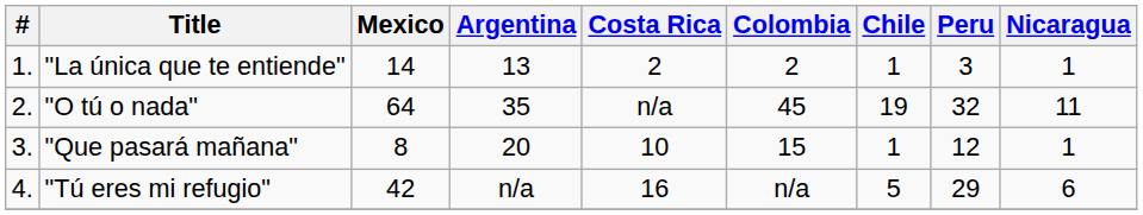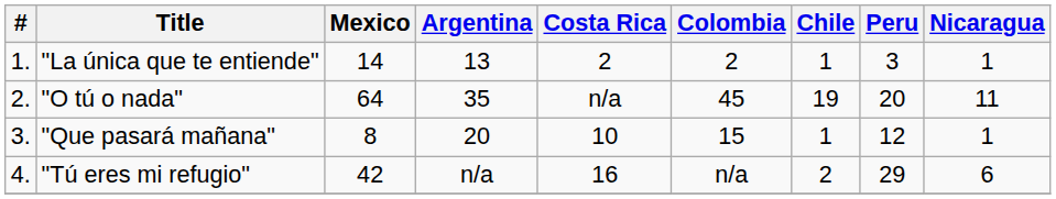"O tú o nada" | Peru: 32 -> 20
"Tú eres mi refugio" | Chile: 5 -> 2
